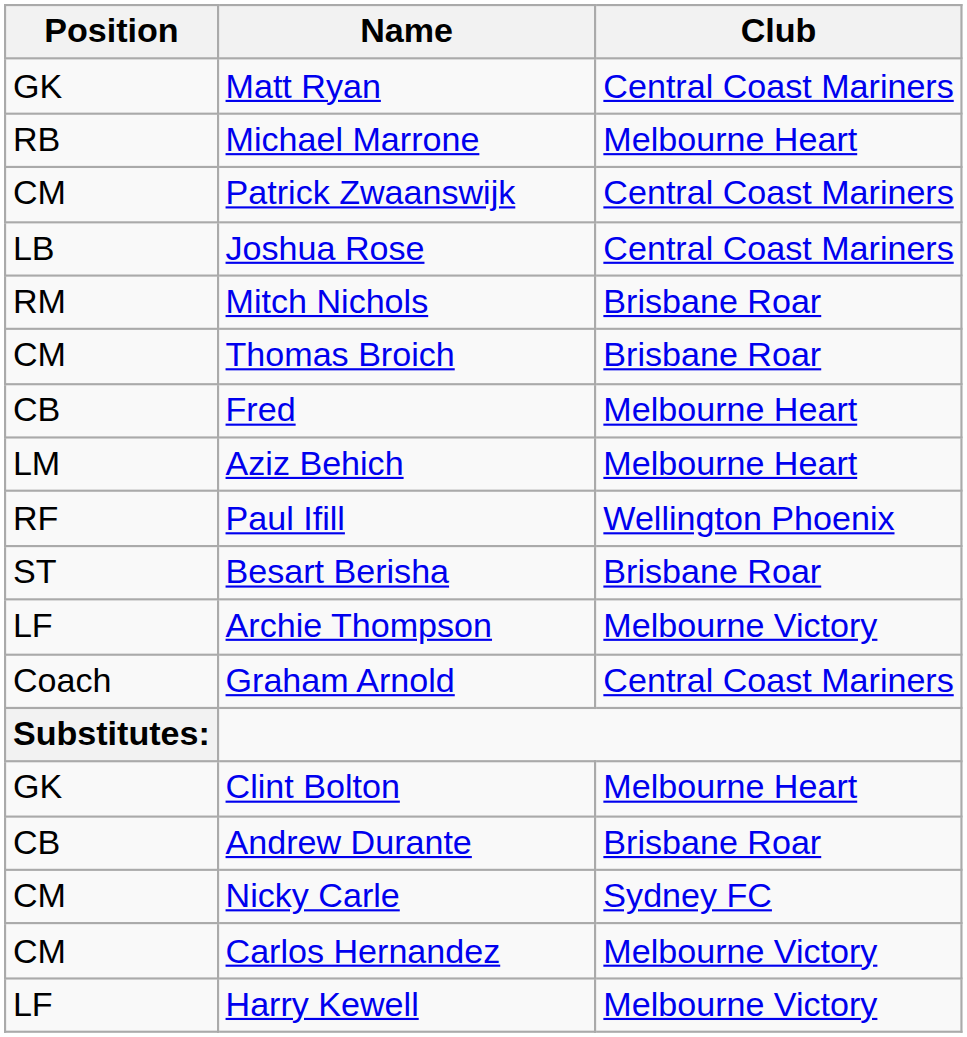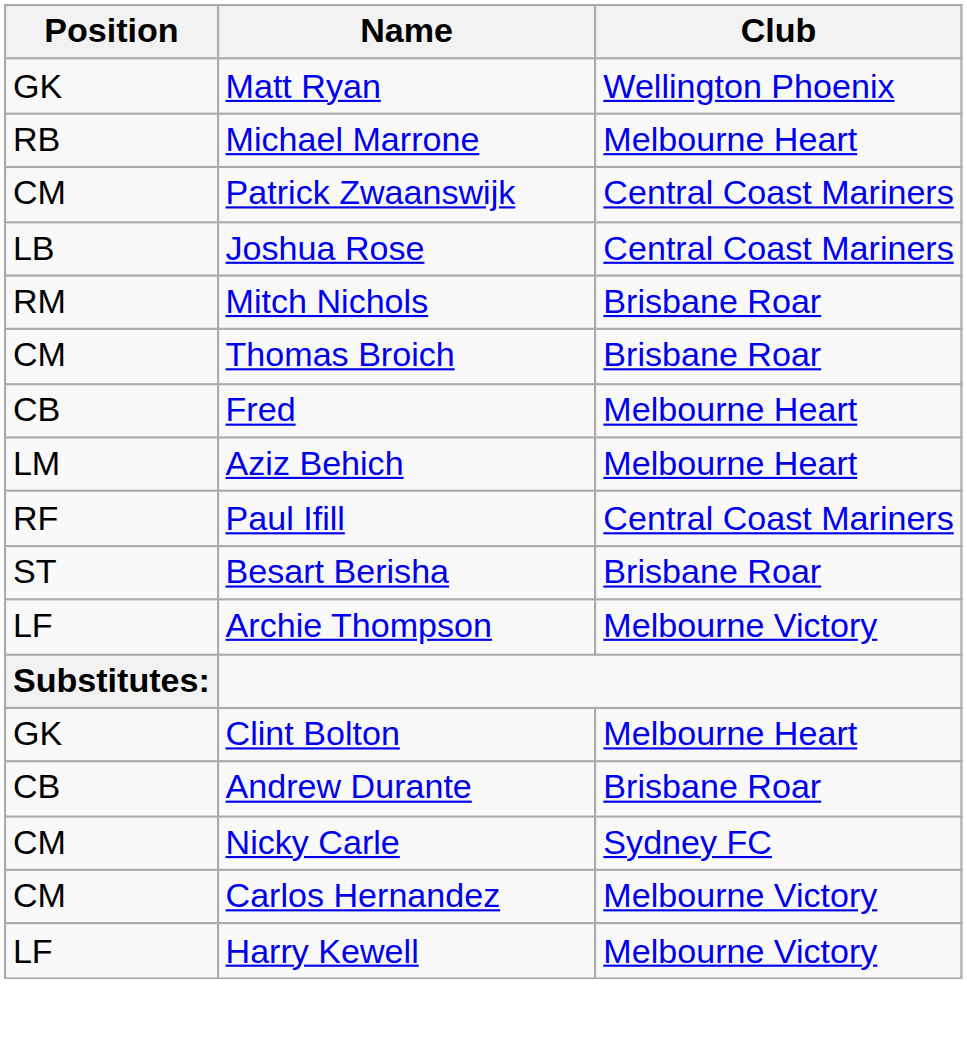Matt Ryan | Club: Central Coast Mariners -> Wellington Phoenix
Paul Ifill | Club: Wellington Phoenix -> Central Coast Mariners
- row: Coach | Graham Arnold | Central Coast Mariners
